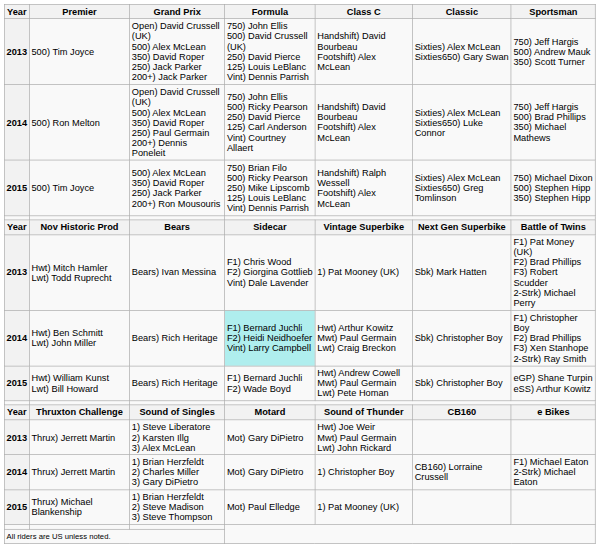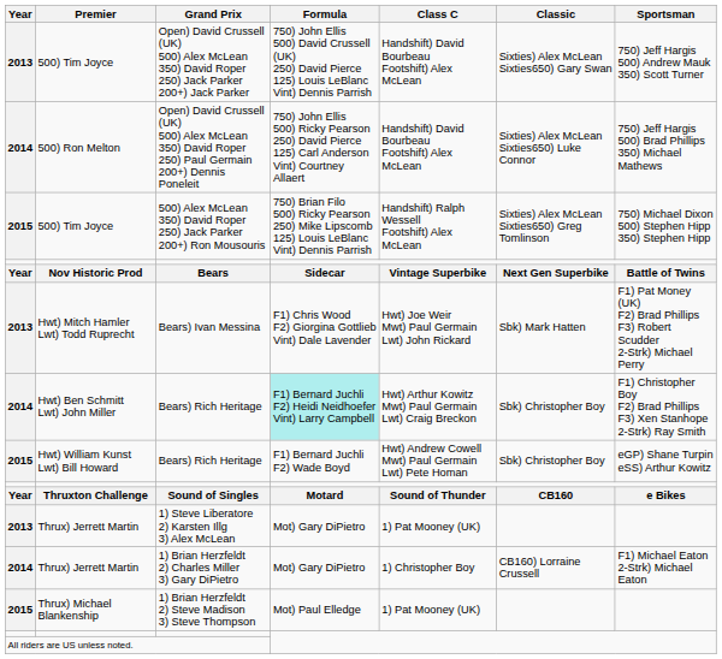Bears) Ivan Messina | Class C: 1) Pat Mooney (UK) -> Hwt) Joe Weir Mwt) Paul Germain Lwt) John Rickard
1) Steve Liberatore 2) Karsten Illg 3) Alex McLean | Class C: Hwt) Joe Weir Mwt) Paul Germain Lwt) John Rickard -> 1) Pat Mooney (UK)
